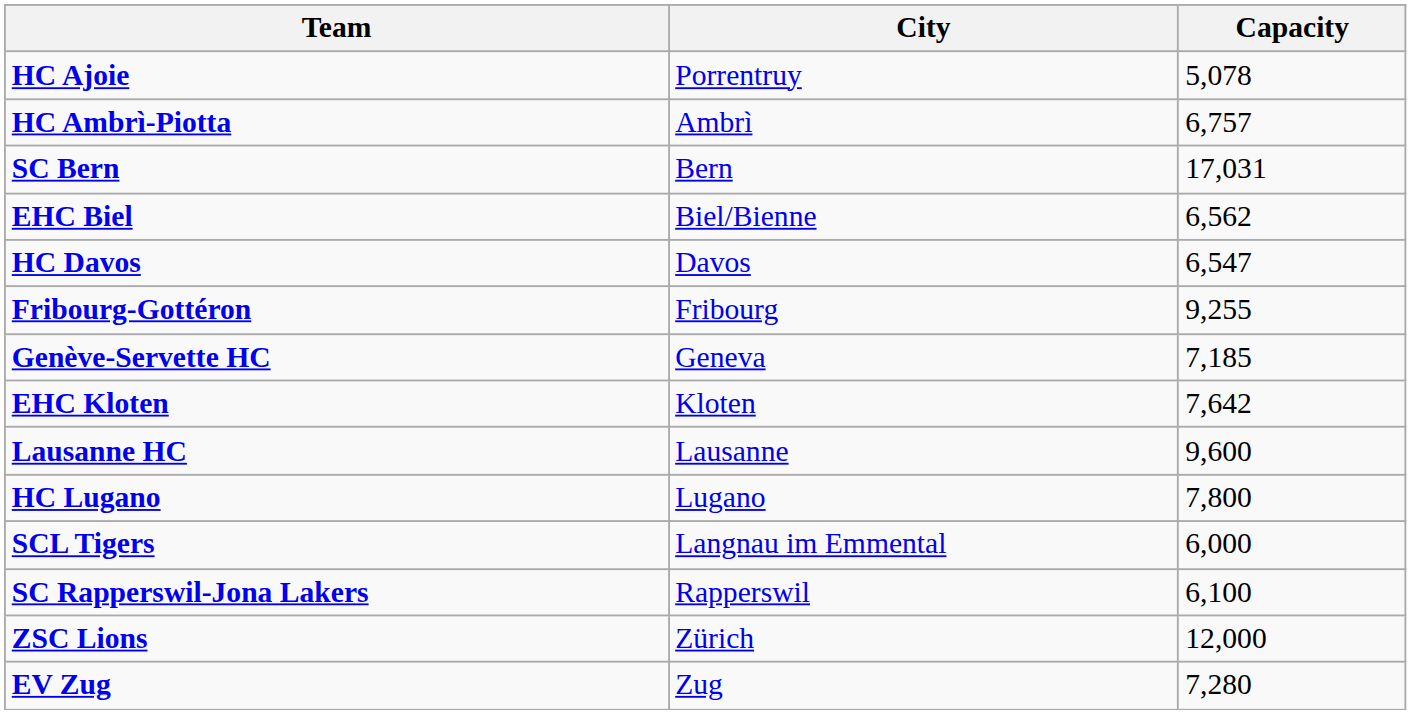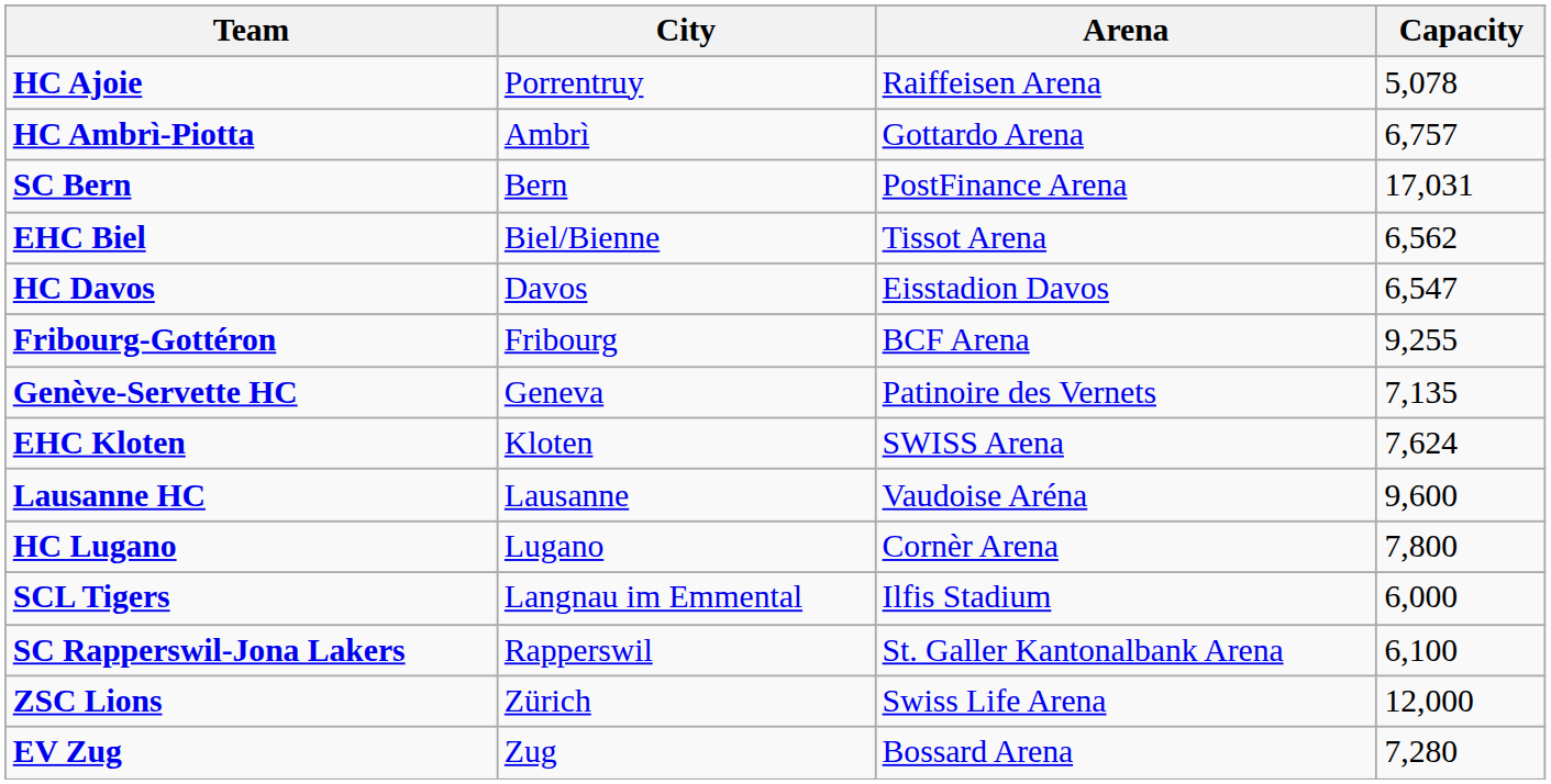+ column: Arena | Raiffeisen Arena | Gottardo Arena | PostFinance Arena | Tissot Arena | Eisstadion Davos | BCF Arena | Patinoire des Vernets | SWISS Arena | Vaudoise Aréna | Cornèr Arena | Ilfis Stadium | St. Galler Kantonalbank Arena | Swiss Life Arena | Bossard Arena
Genève-Servette HC | Capacity: 7,185 -> 7,135
EHC Kloten | Capacity: 7,642 -> 7,624
